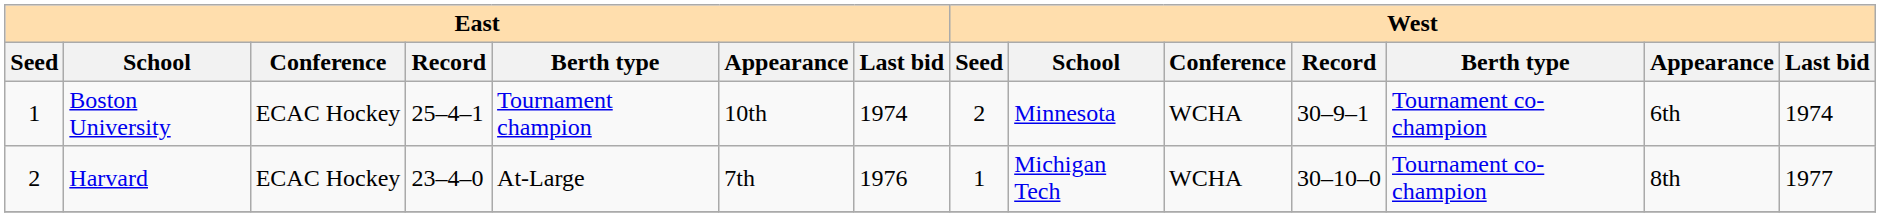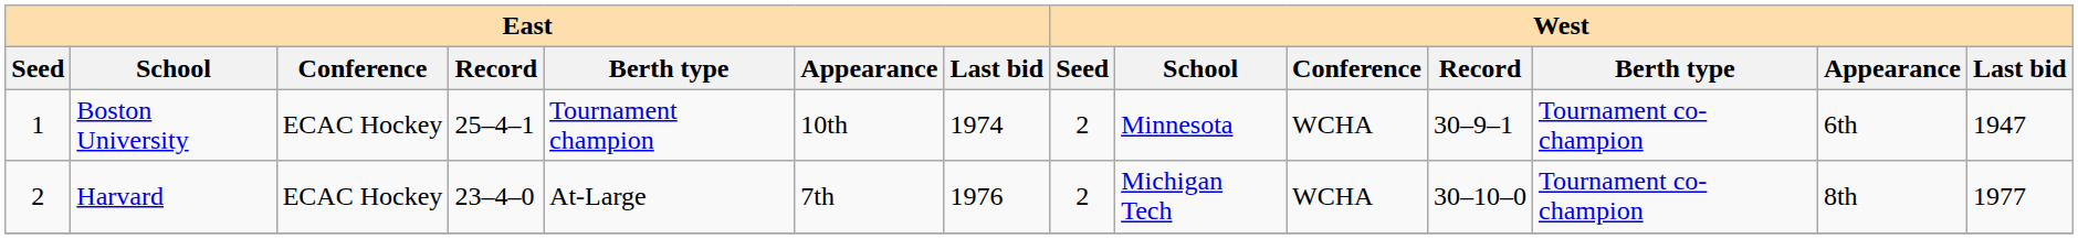Boston University | West / Last bid: 1974 -> 1947
Harvard | West / Seed: 1 -> 2
